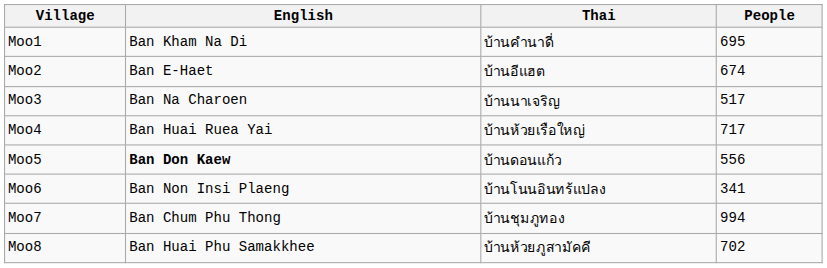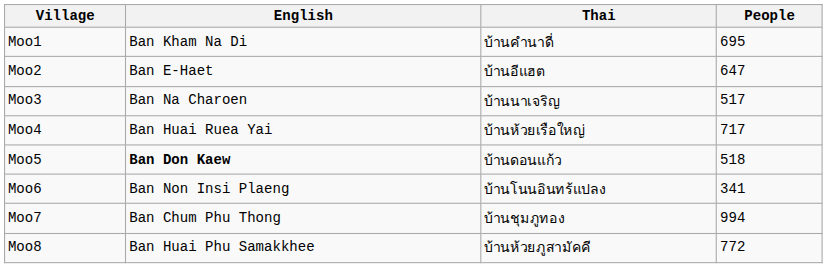Moo2 | People: 674 -> 647
Moo5 | People: 556 -> 518
Moo8 | People: 702 -> 772
